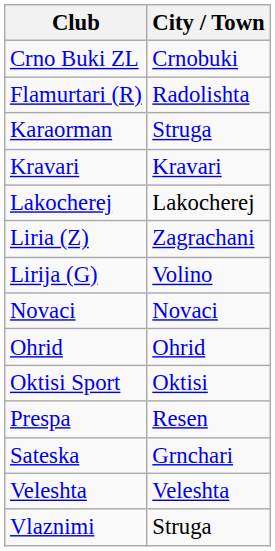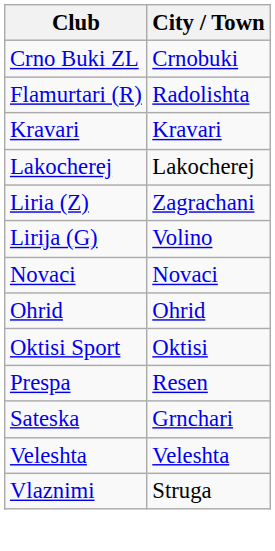- row: Karaorman | Struga
